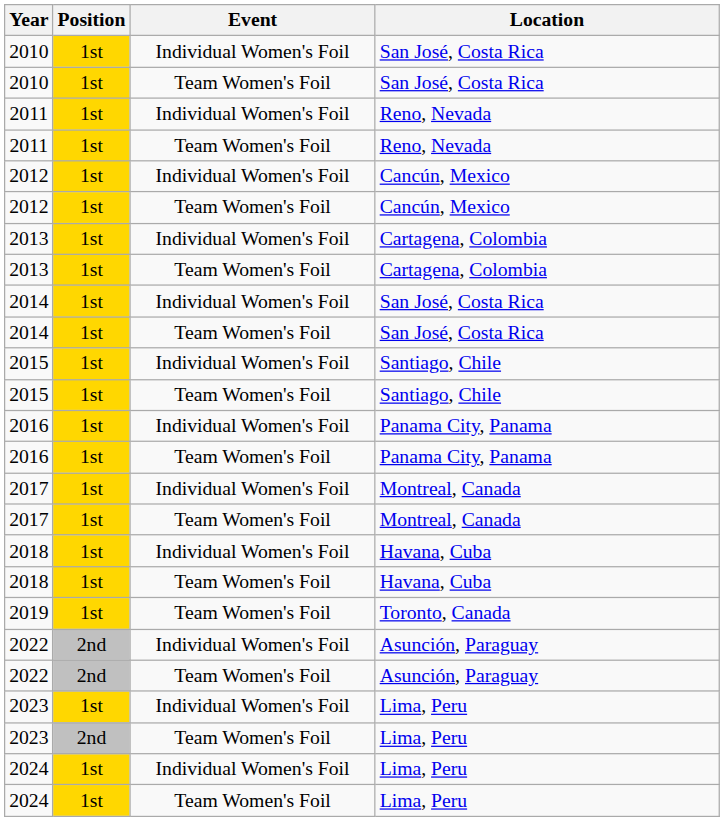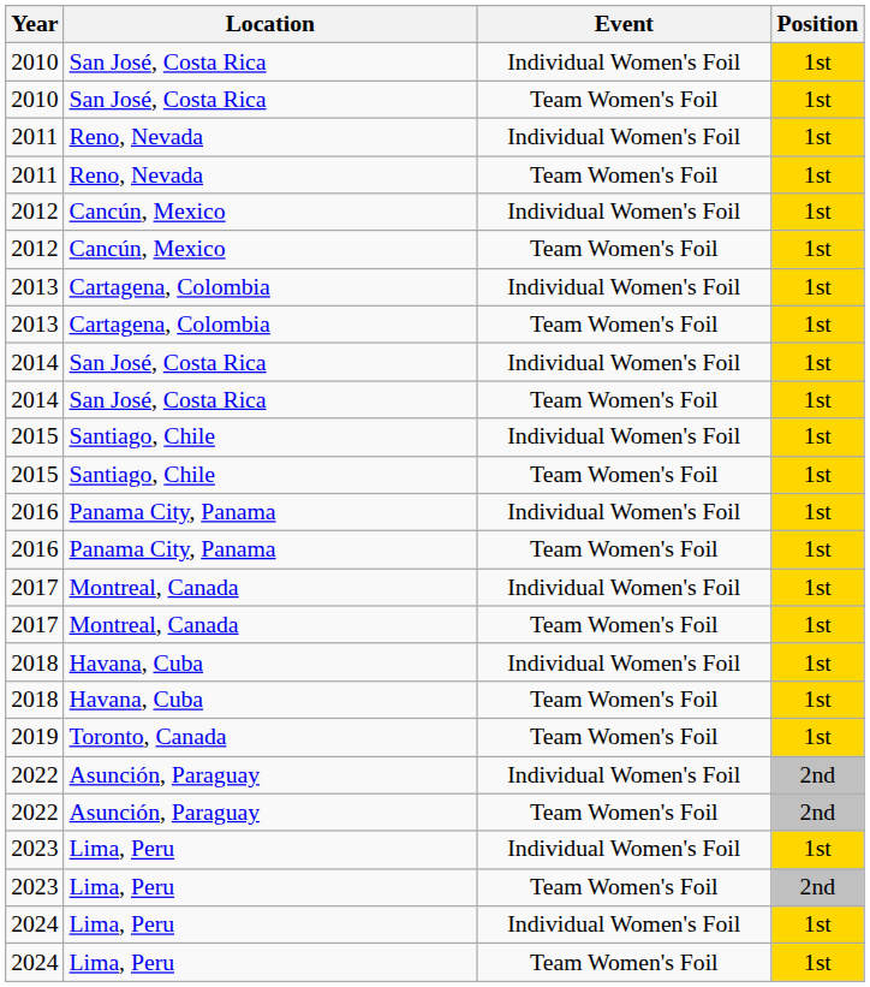columns swapped: Location <-> Position
